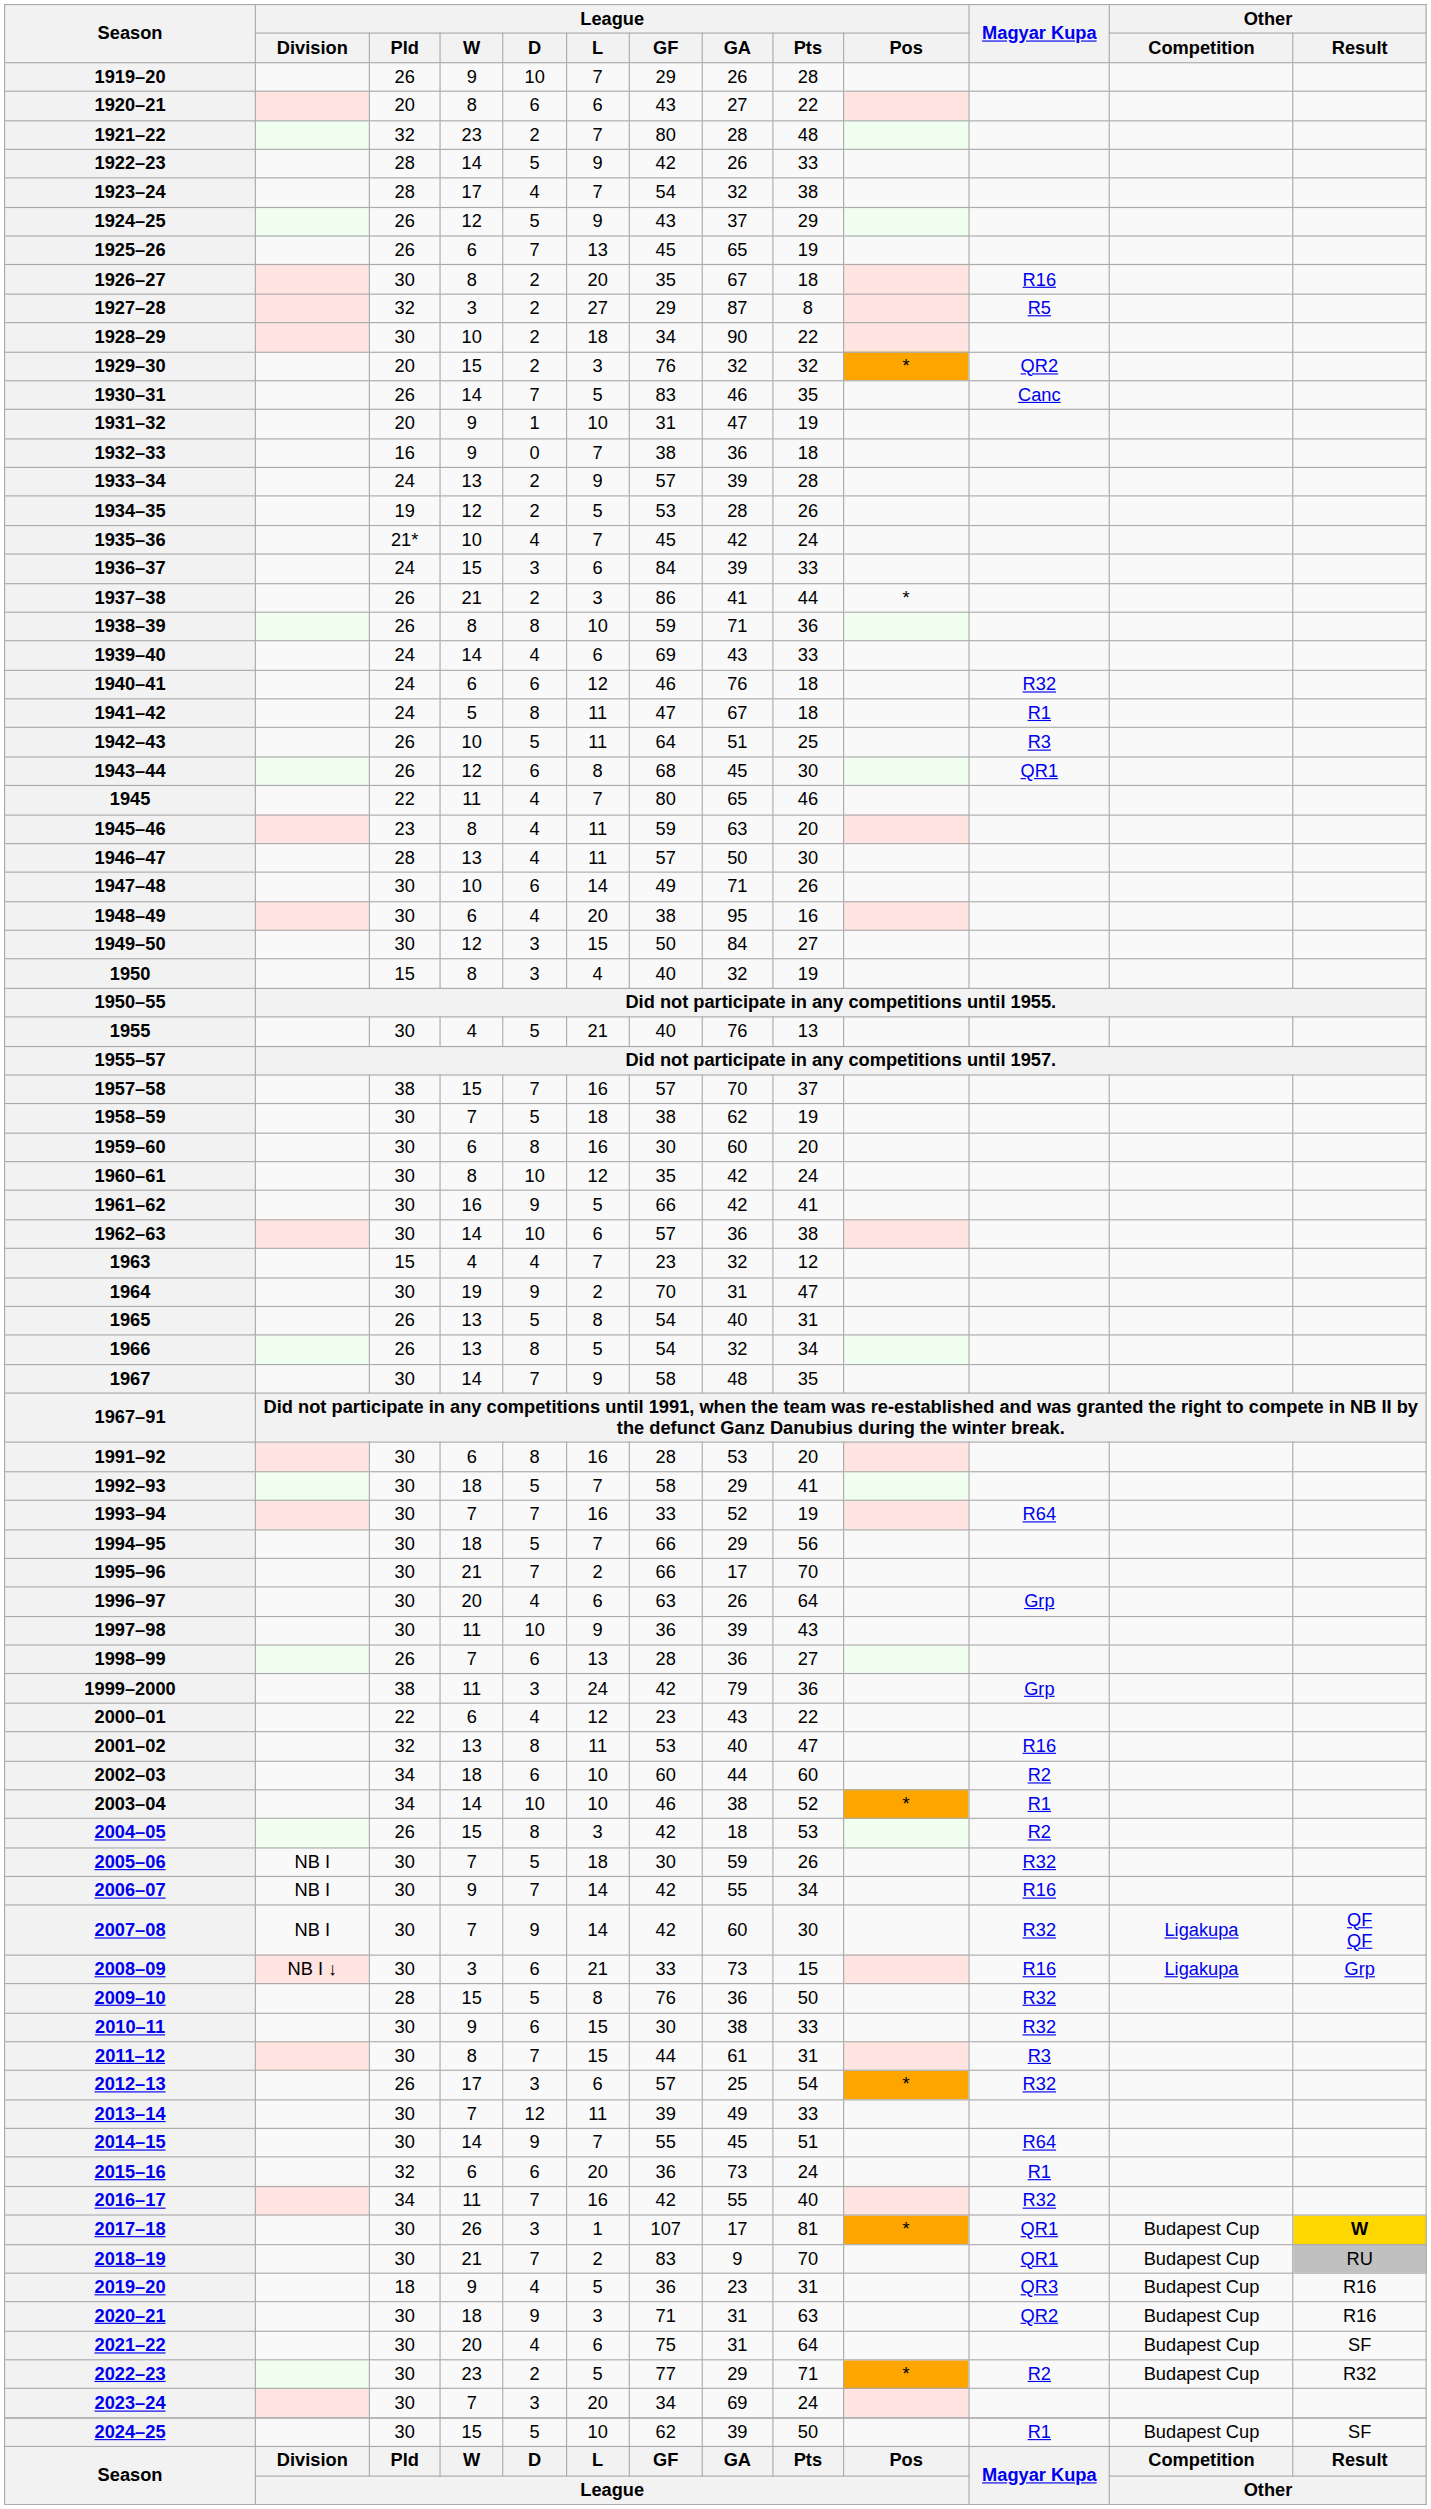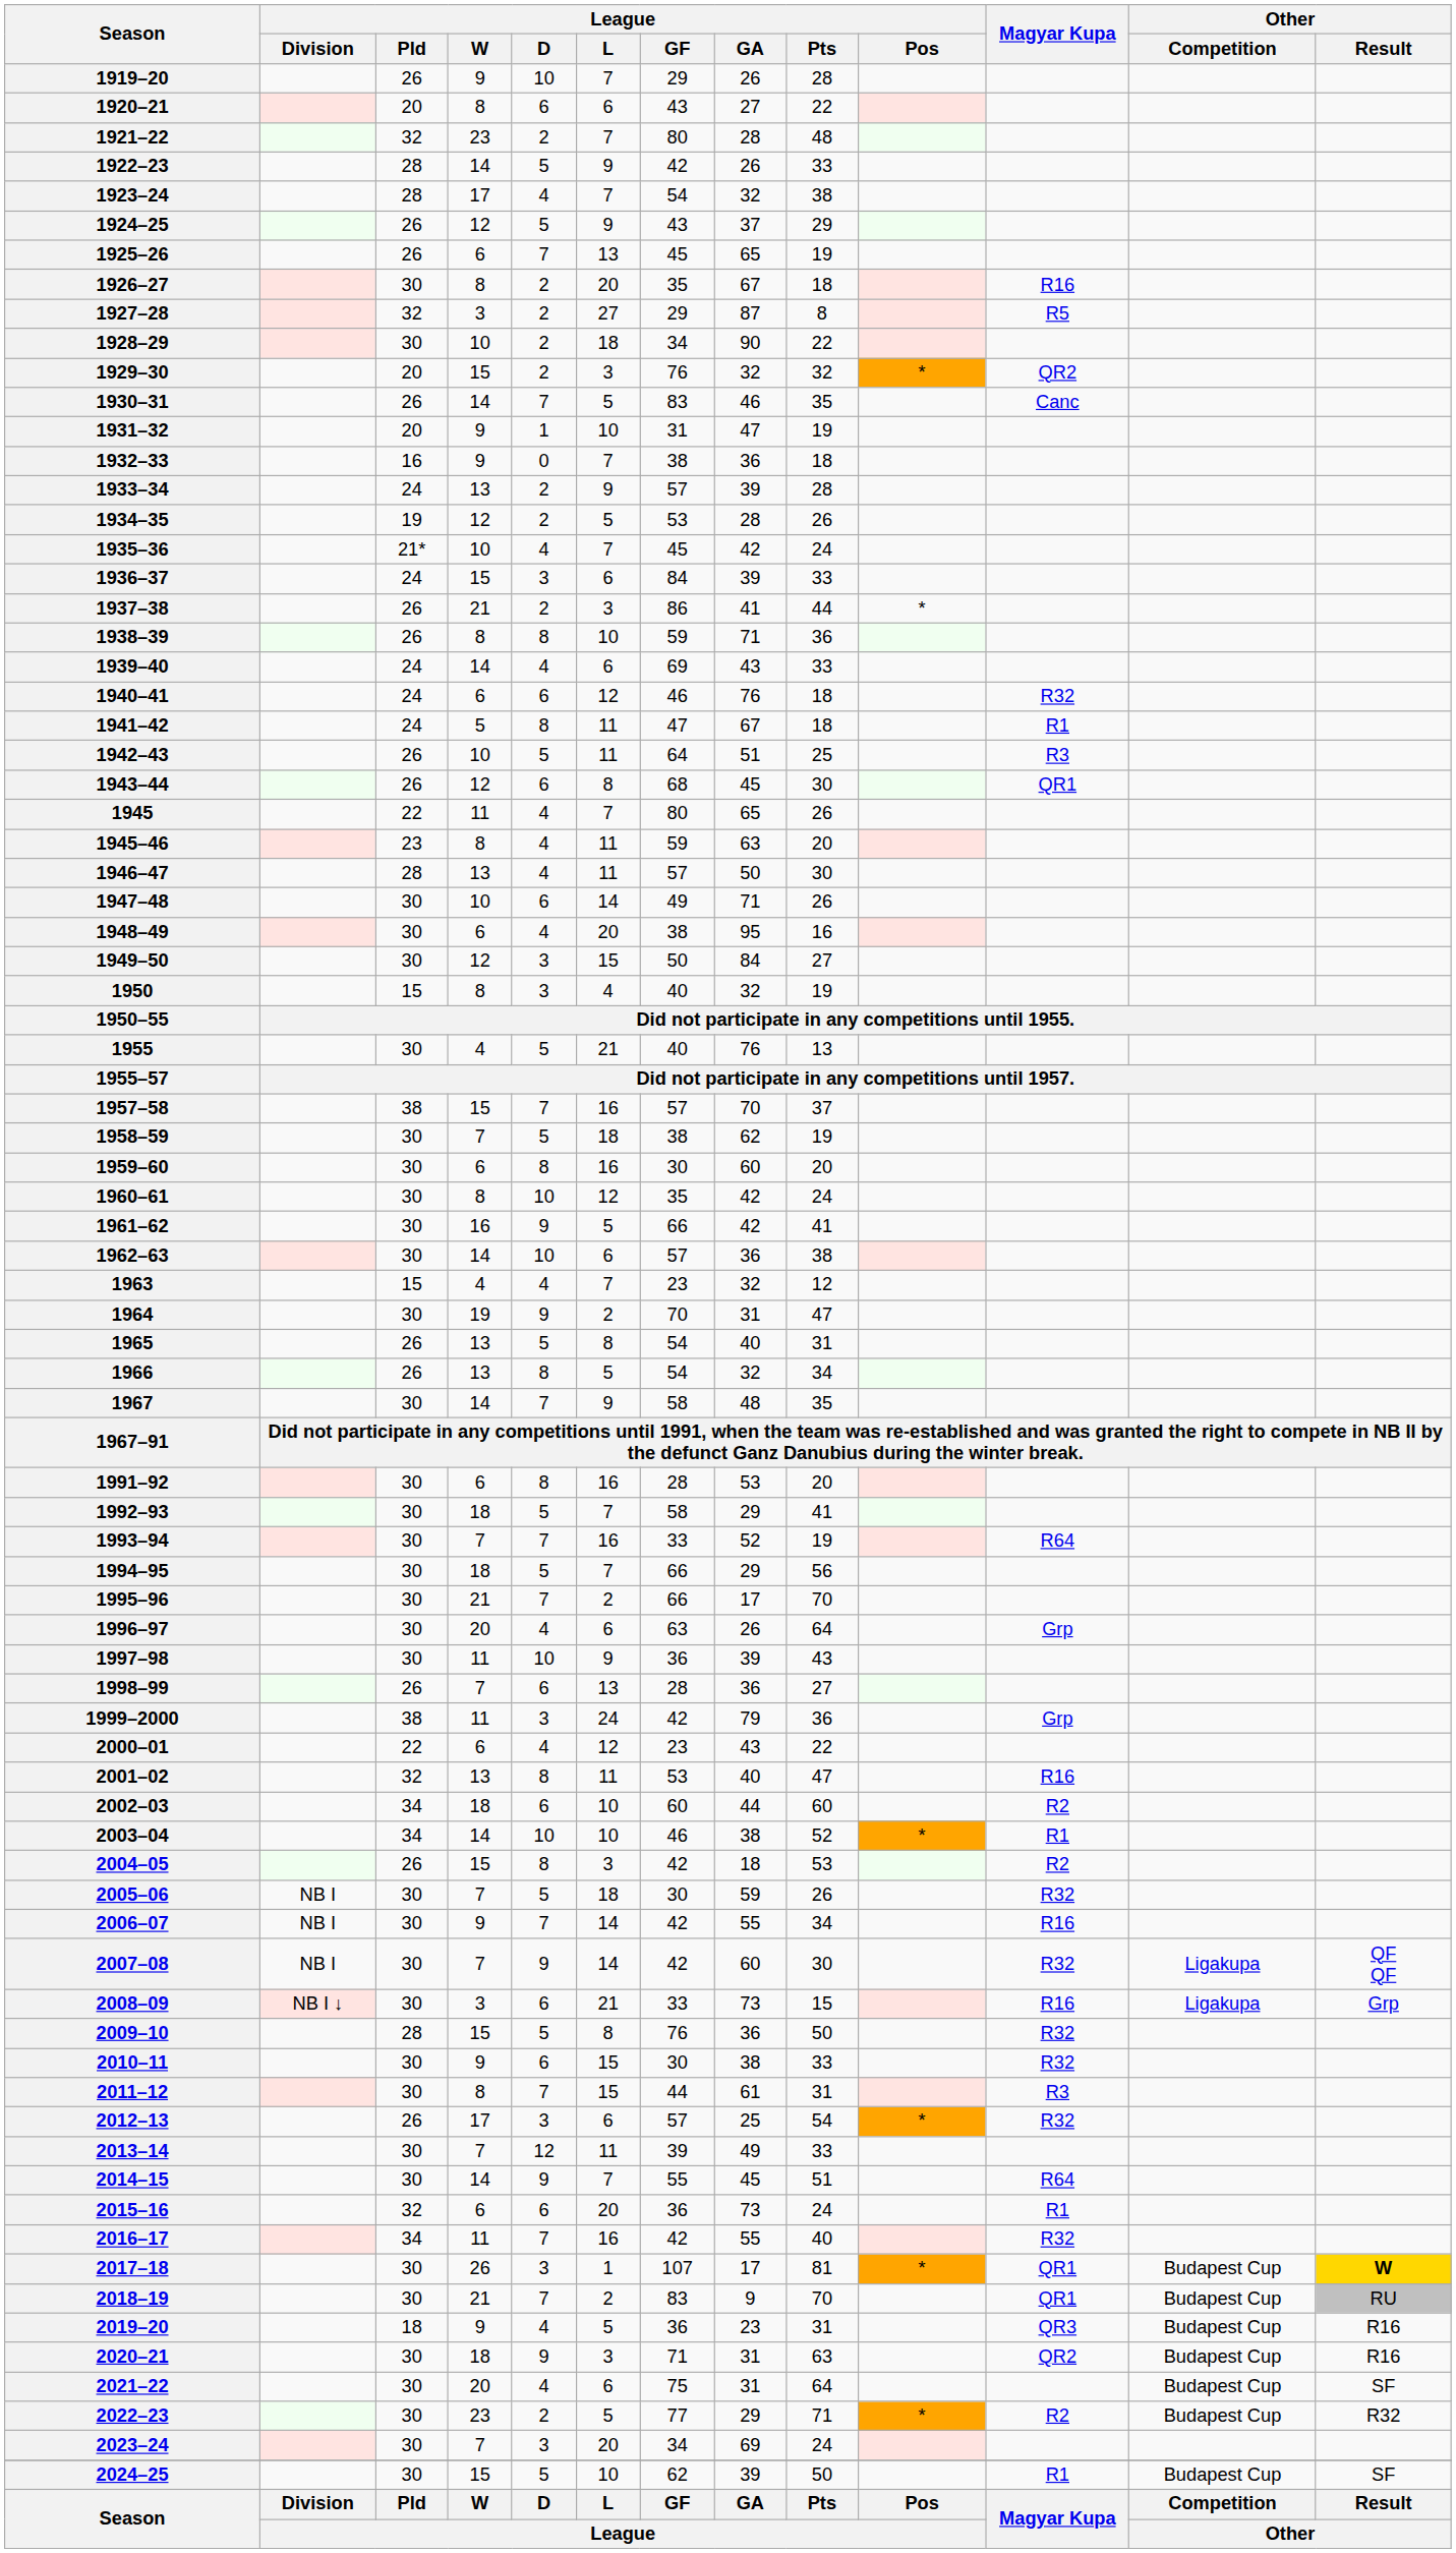1945 | League / Pts: 46 -> 26
